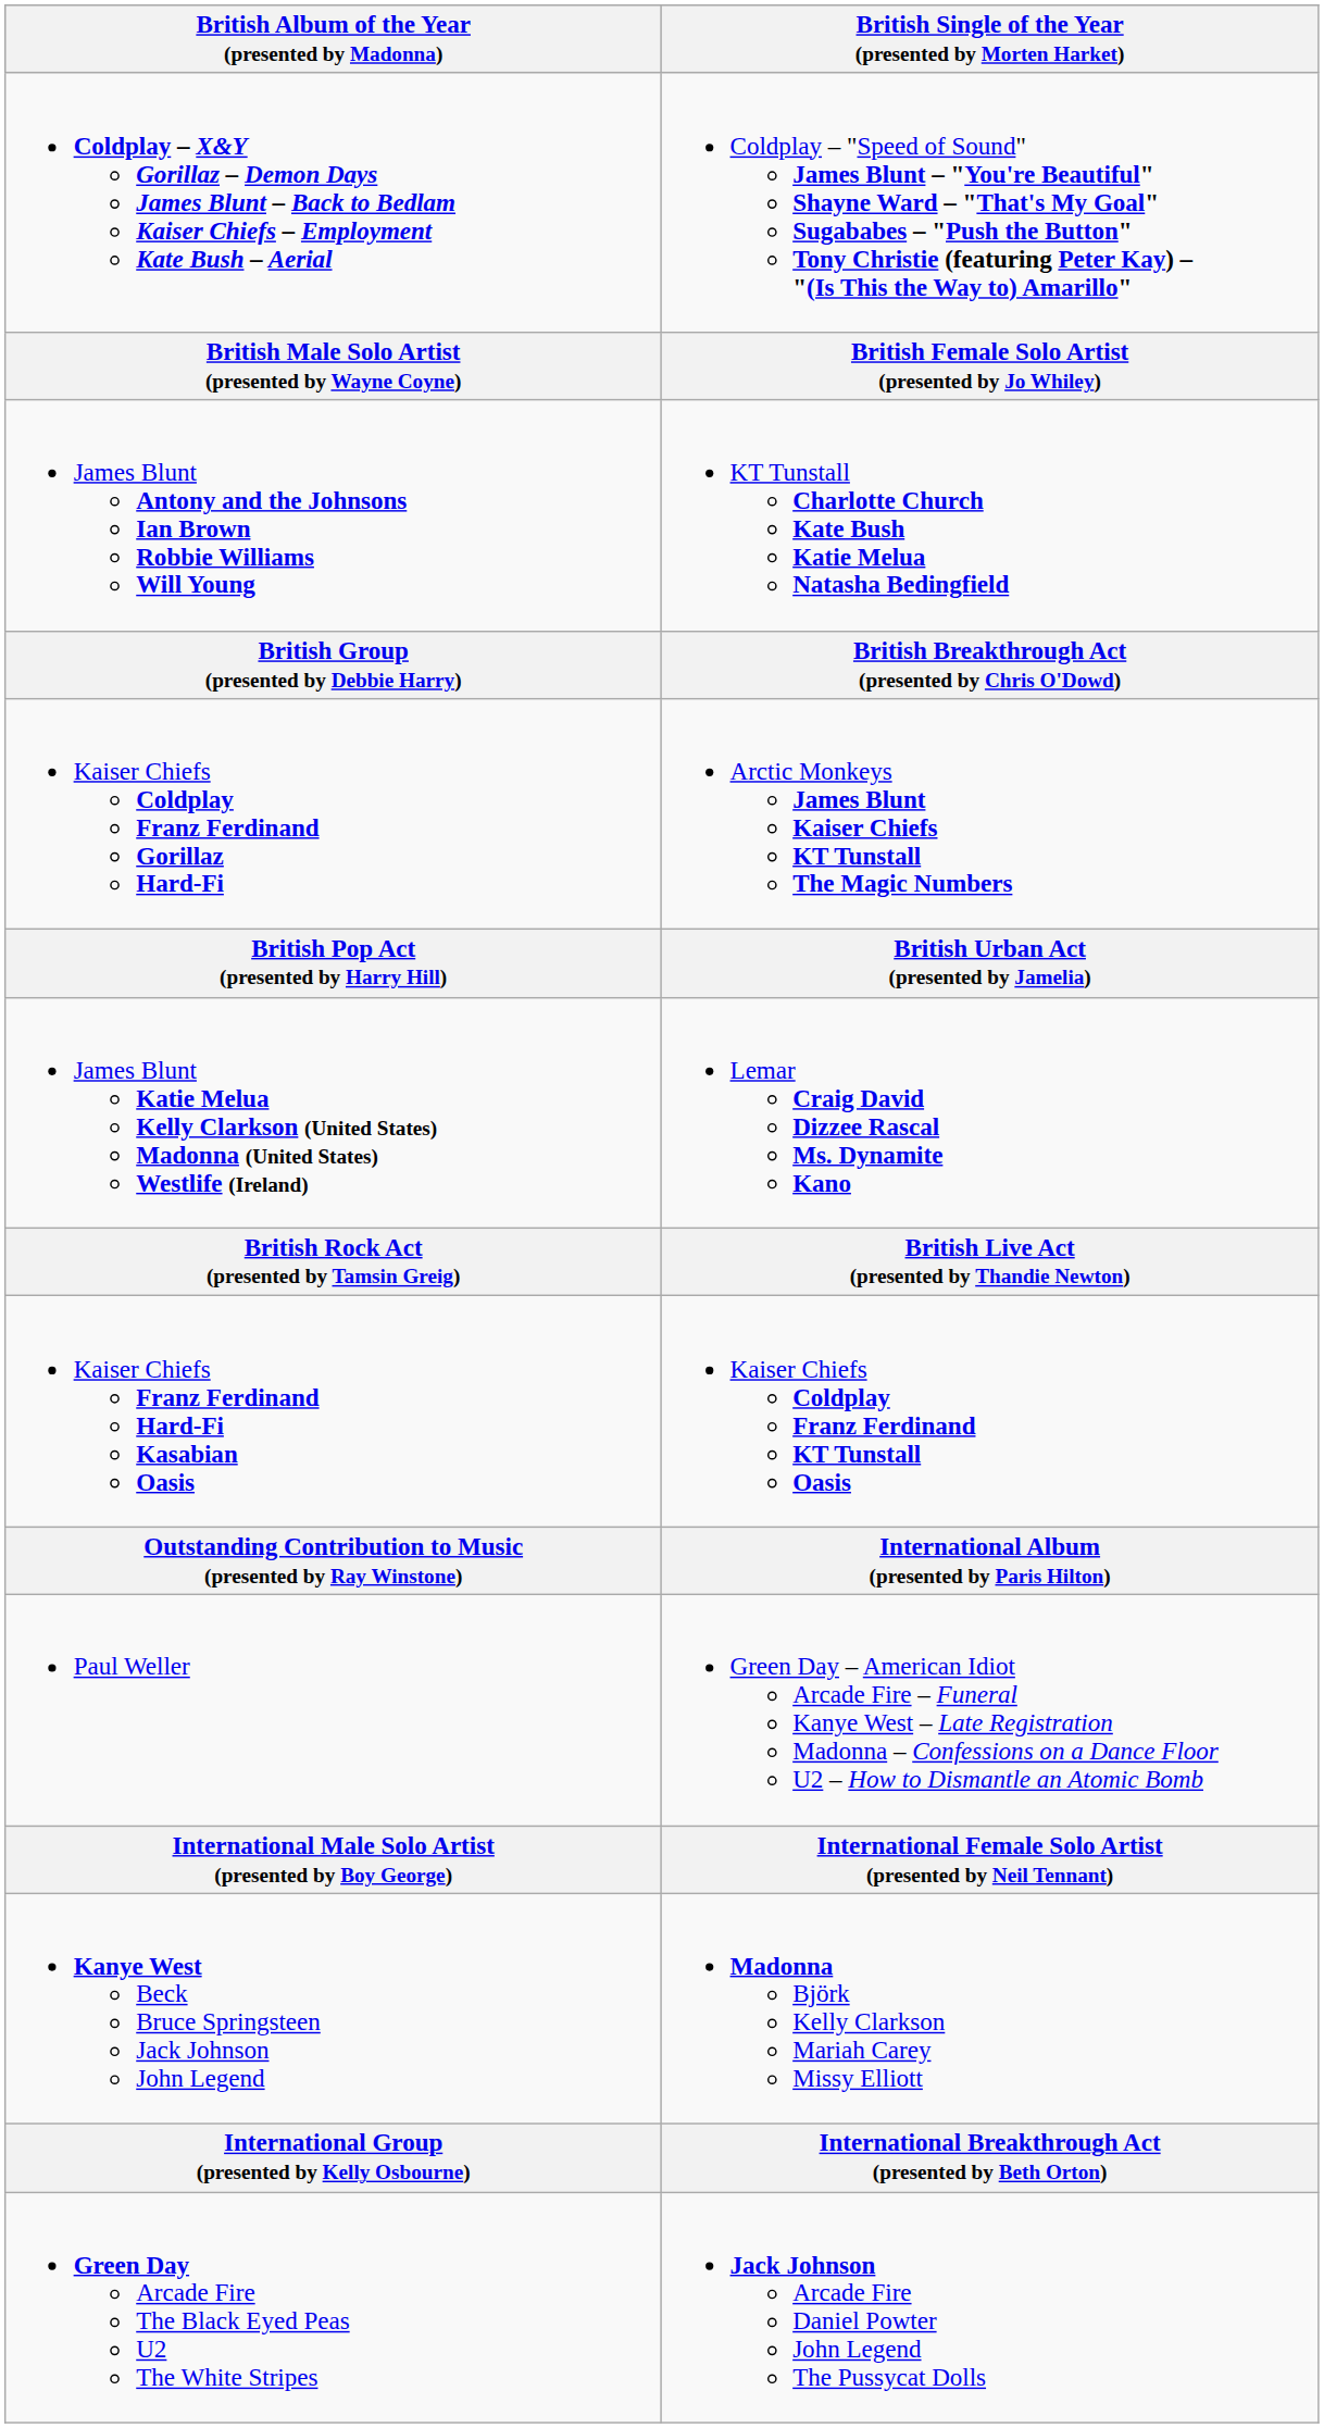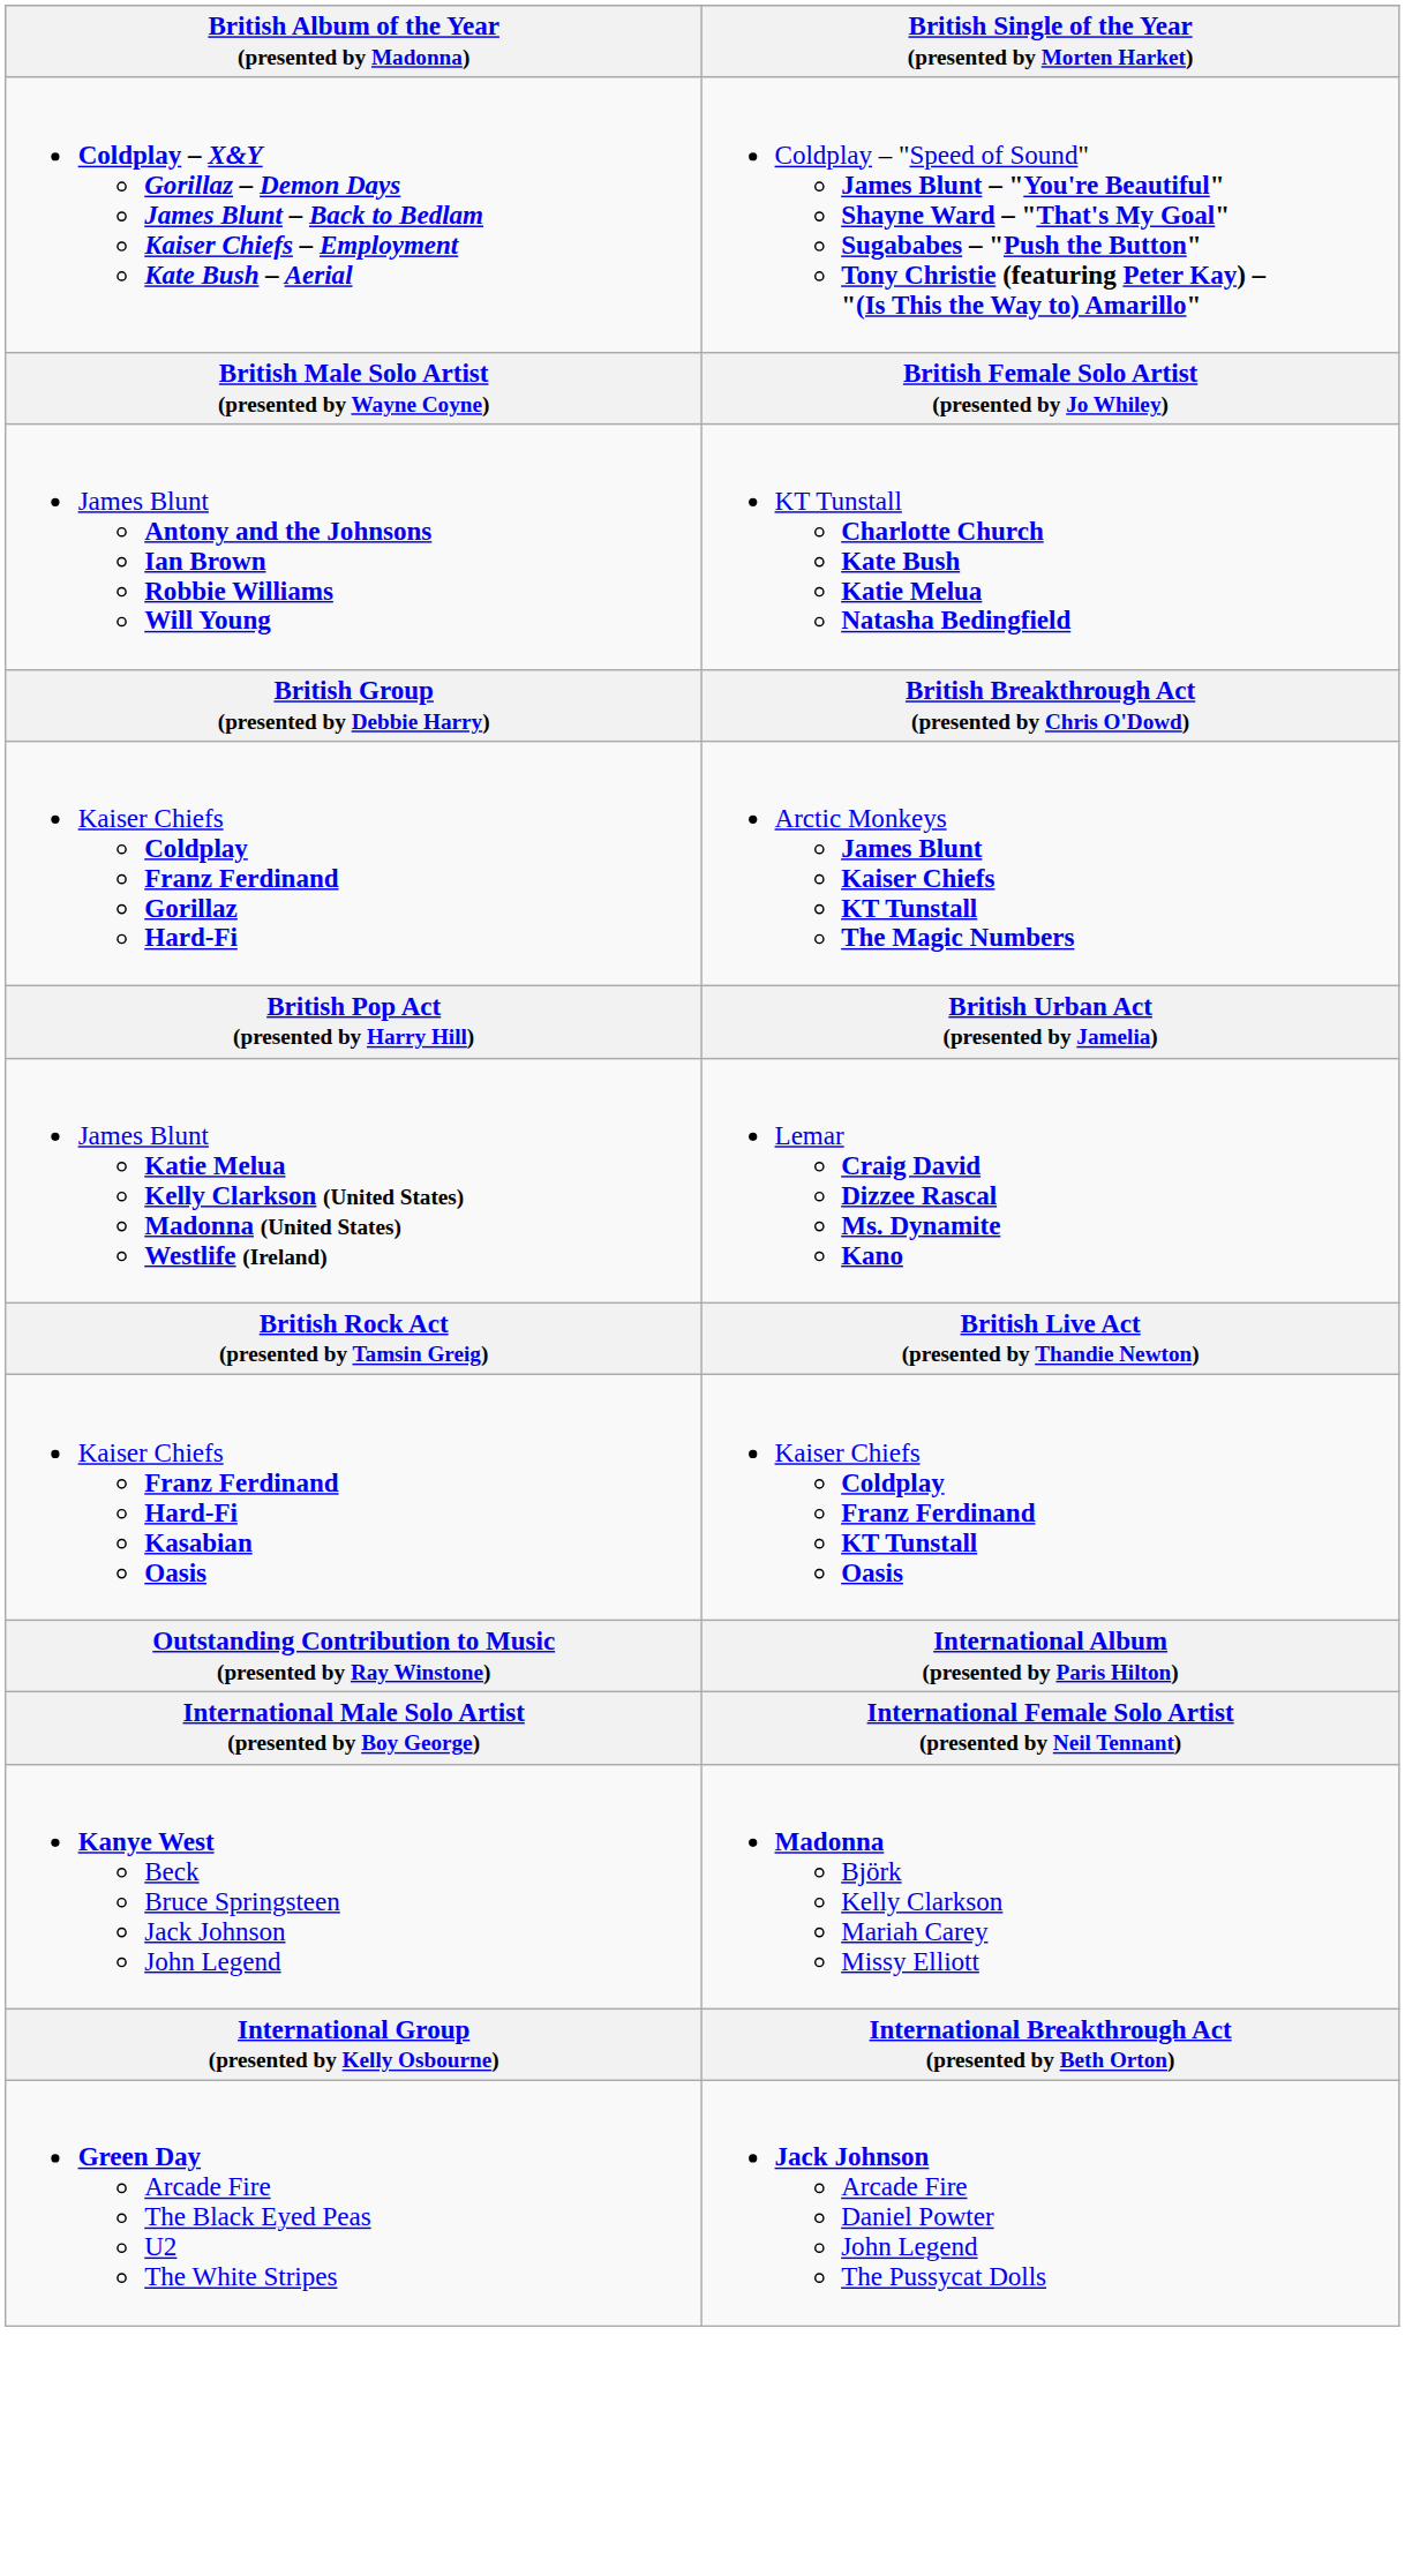- row: Paul Weller | Green Day – American Idiot Arcade Fire – Funeral Kanye West – Late Registration Madonna – Confessions on a Dance Floor U2 – How to Dismantle an Atomic Bomb
